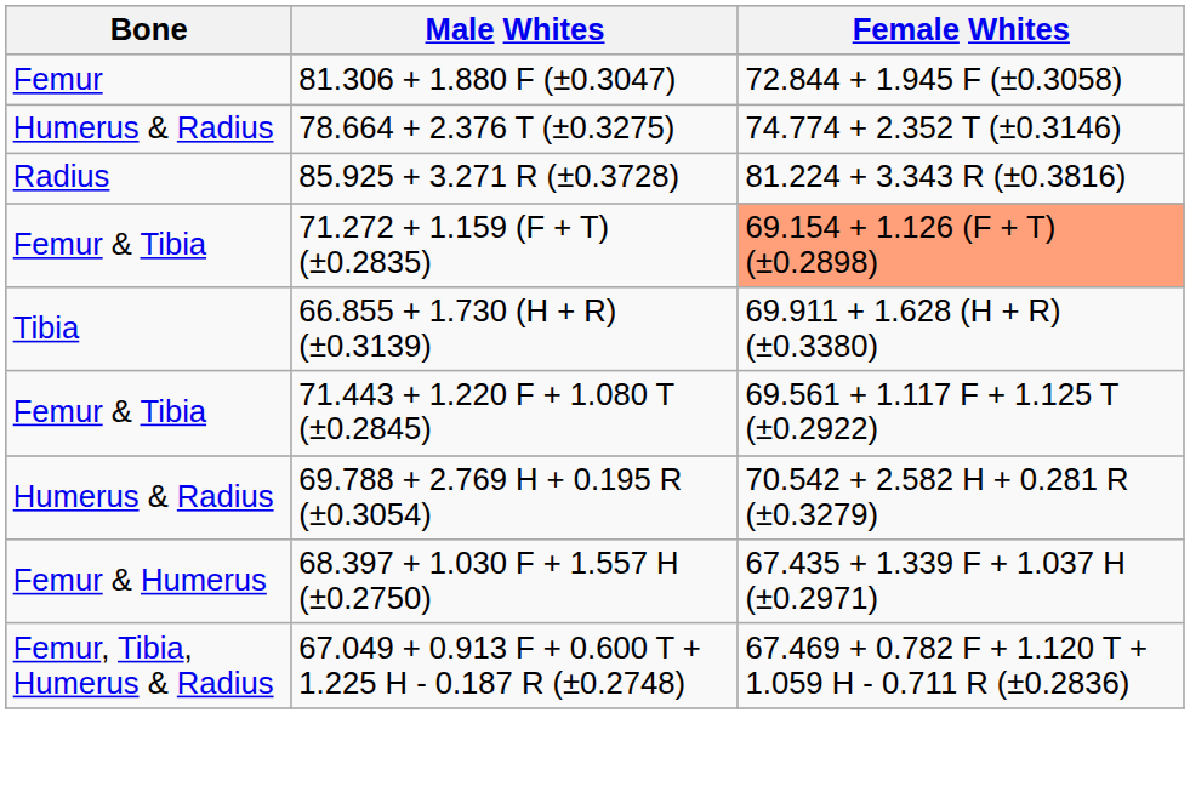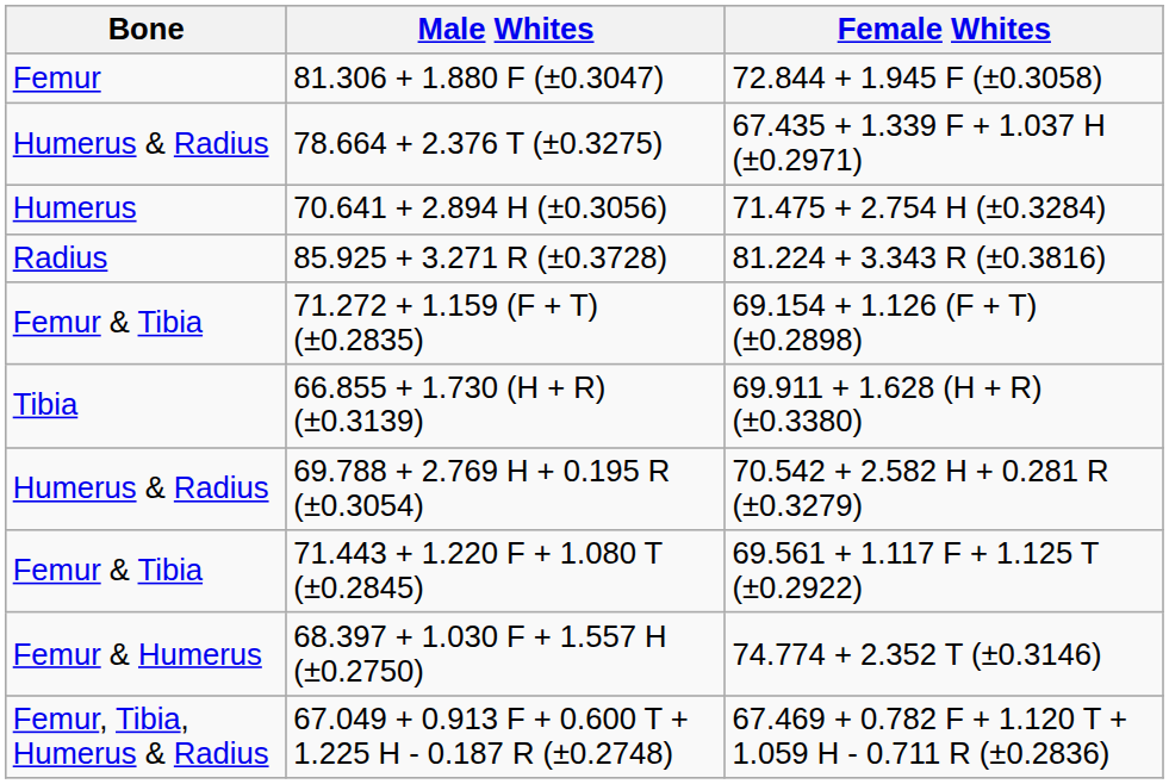78.664 + 2.376 T (±0.3275) | Female Whites: 74.774 + 2.352 T (±0.3146) -> 67.435 + 1.339 F + 1.037 H (±0.2971)
+ row: Humerus | 70.641 + 2.894 H (±0.3056) | 71.475 + 2.754 H (±0.3284)
71.272 + 1.159 (F + T) (±0.2835) | Female Whites: lightsalmon background -> no background
rows swapped: 71.443 + 1.220 F + 1.080 T (±0.2845) <-> 69.788 + 2.769 H + 0.195 R (±0.3054)
68.397 + 1.030 F + 1.557 H (±0.2750) | Female Whites: 67.435 + 1.339 F + 1.037 H (±0.2971) -> 74.774 + 2.352 T (±0.3146)
